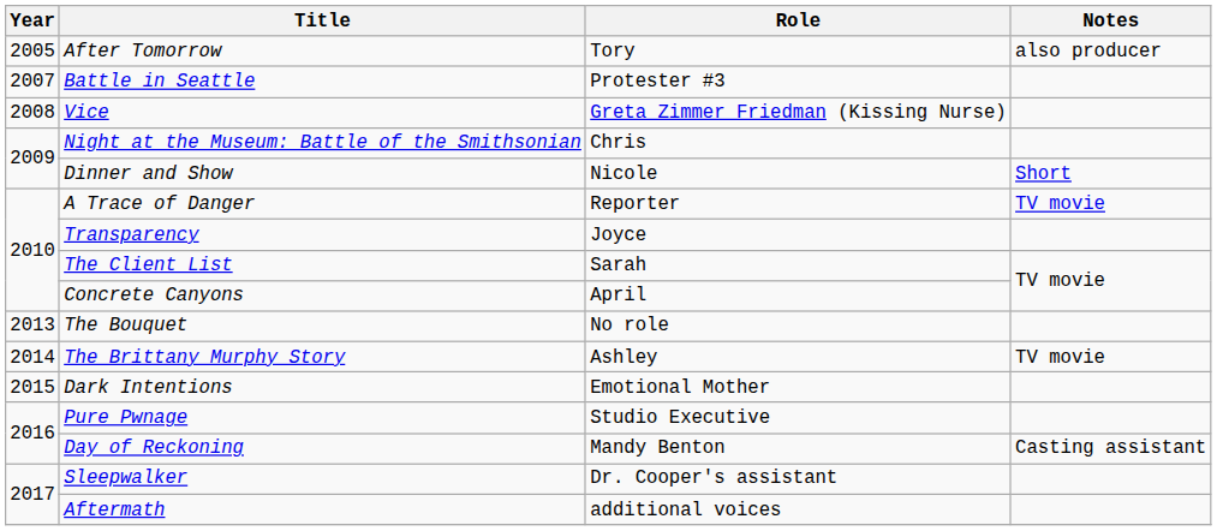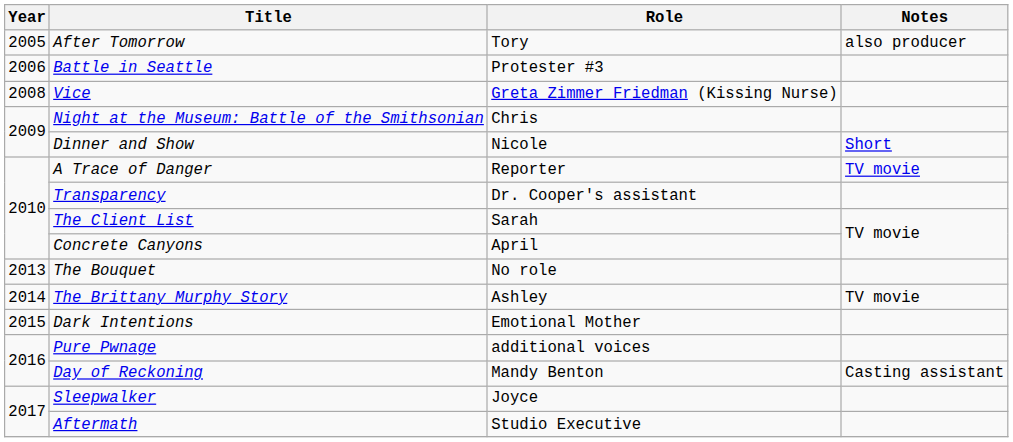Battle in Seattle | Year: 2007 -> 2006
Transparency | Role: Joyce -> Dr. Cooper's assistant
Pure Pwnage | Role: Studio Executive -> additional voices
Sleepwalker | Role: Dr. Cooper's assistant -> Joyce
Aftermath | Role: additional voices -> Studio Executive
